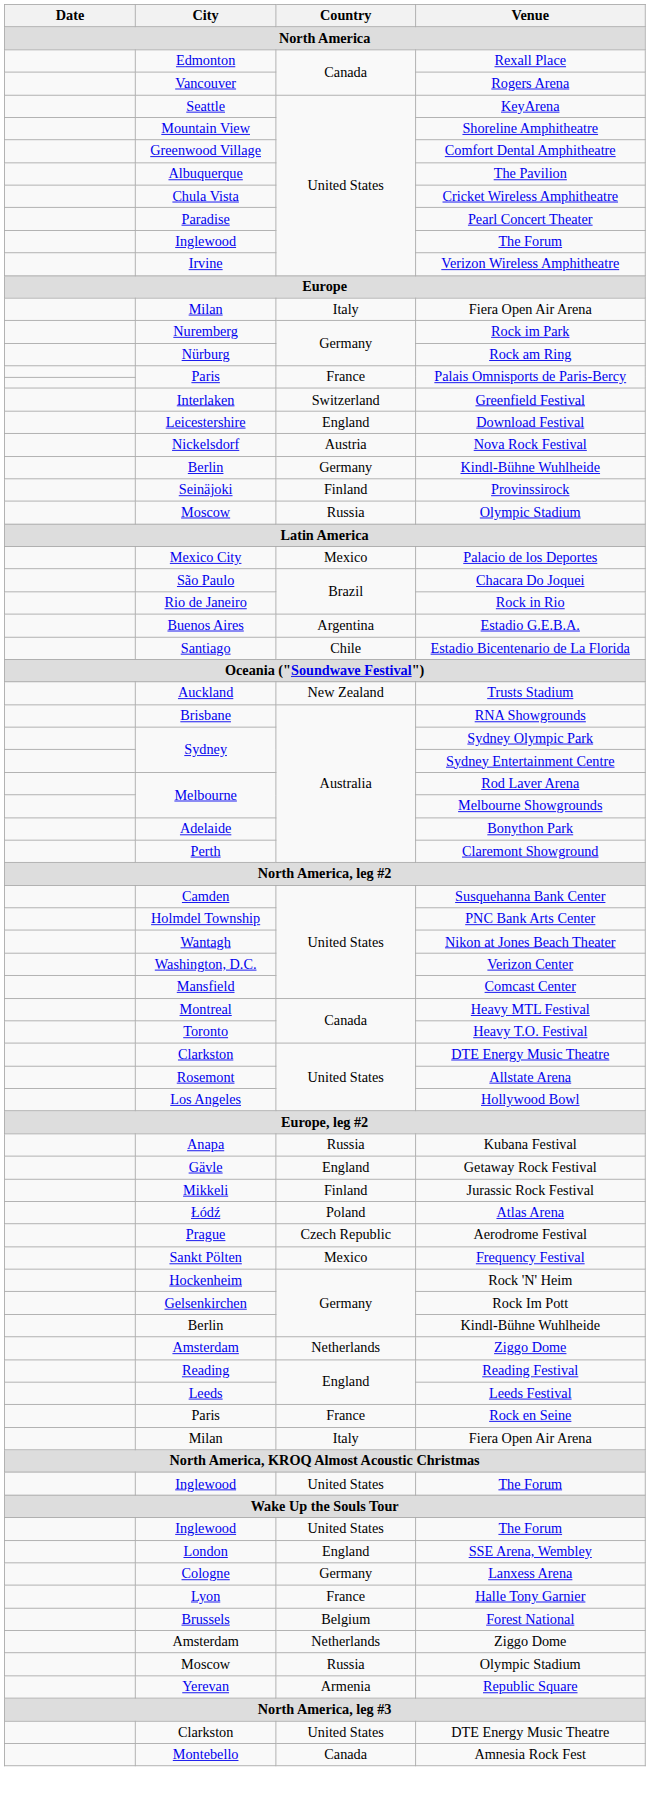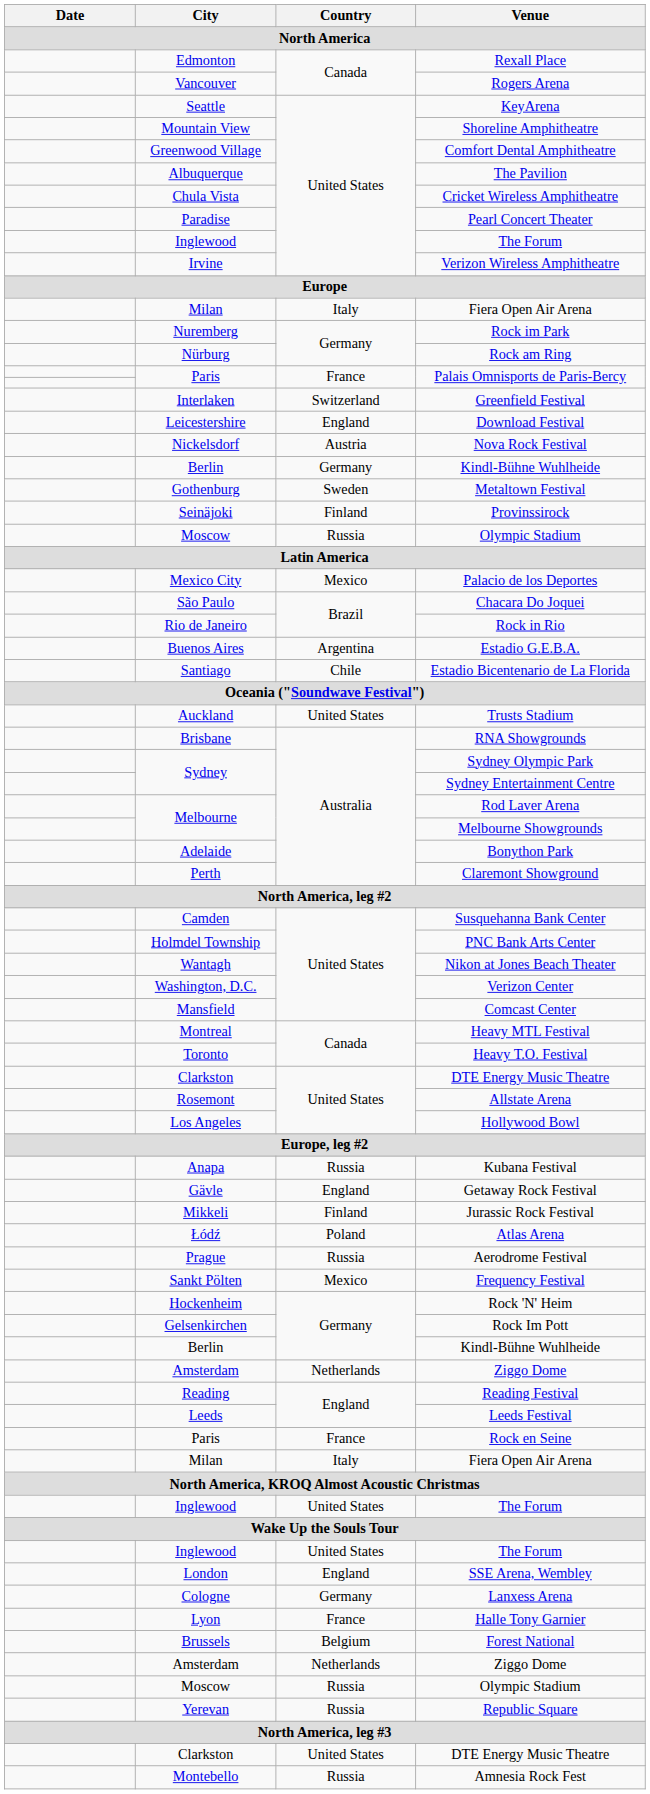+ row: Gothenburg | Sweden | Metaltown Festival
Trusts Stadium | Country: New Zealand -> United States
Aerodrome Festival | Country: Czech Republic -> Russia
Republic Square | Country: Armenia -> Russia
Amnesia Rock Fest | Country: Canada -> Russia
